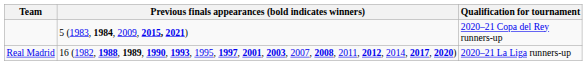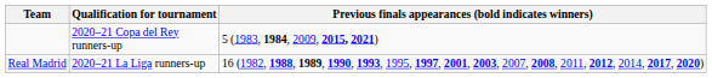columns swapped: Qualification for tournament <-> Previous finals appearances (bold indicates winners)
